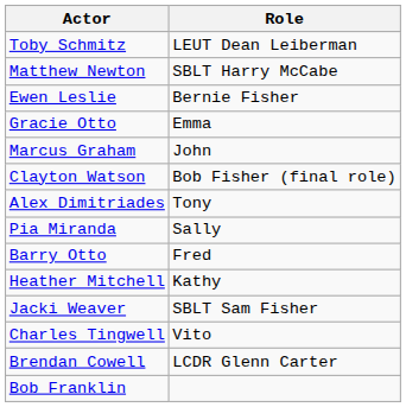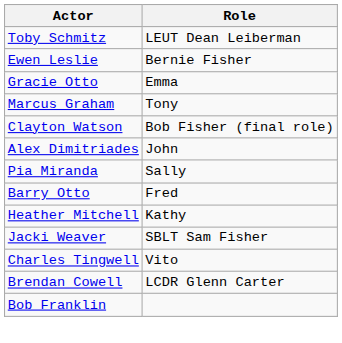- row: Matthew Newton | SBLT Harry McCabe
Marcus Graham | Role: John -> Tony
Alex Dimitriades | Role: Tony -> John
